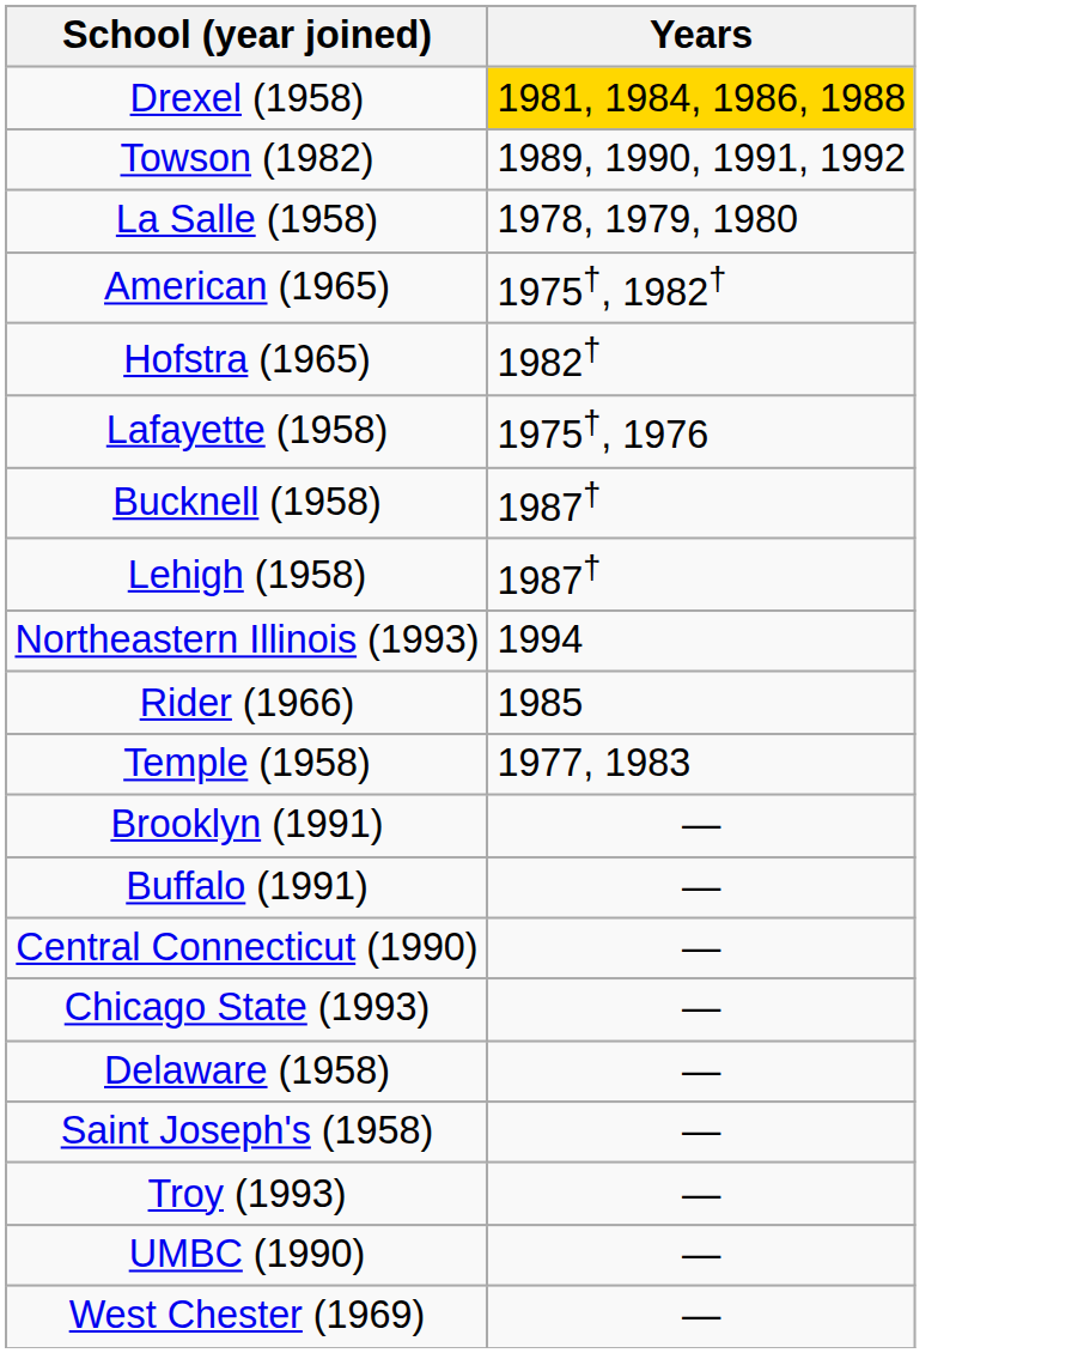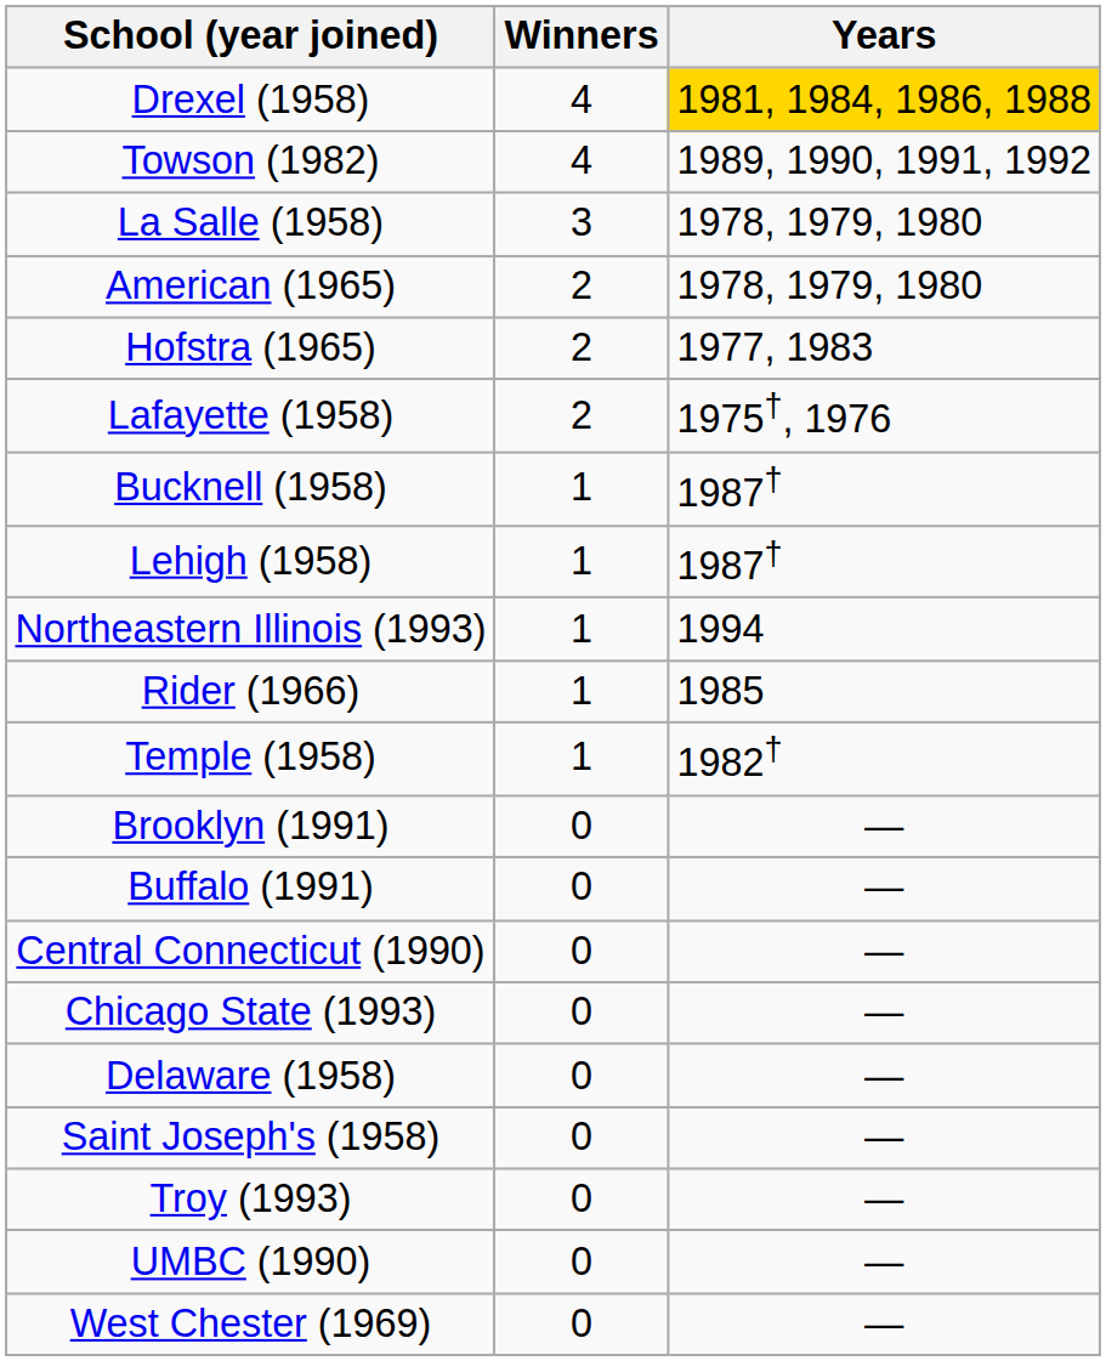+ column: Winners | 4 | 4 | 3 | 2 | 2 | 2 | 1 | 1 | 1 | 1 | 1 | 0 | 0 | 0 | 0 | 0 | 0 | 0 | 0 | 0
American (1965) | Years: 1975†, 1982† -> 1978, 1979, 1980
Hofstra (1965) | Years: 1982† -> 1977, 1983
Temple (1958) | Years: 1977, 1983 -> 1982†
